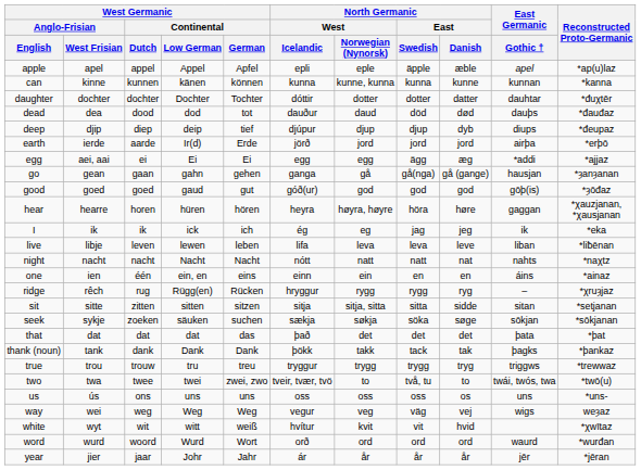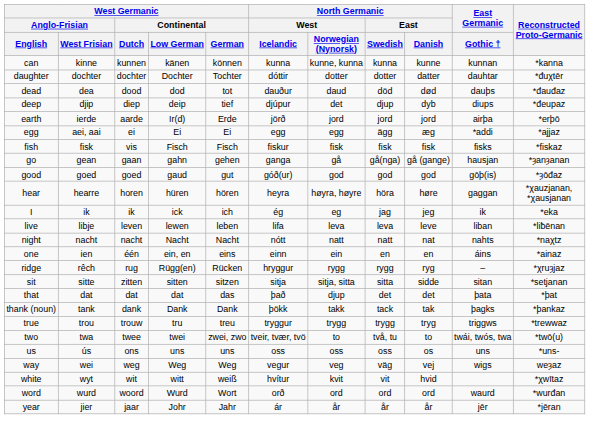- row: apple | apel | appel | Appel | Apfel | epli | eple | äpple | æble | apel | *ap(u)laz
deep | North Germanic / West / Norwegian (Nynorsk): djup -> det
+ row: fish | fisk | vis | Fisch | Fisch | fiskur | fisk | fisk | fisk | fisks | *fiskaz
- row: seek | sykje | zoeken | säuken | suchen | sækja | søkja | söka | søge | sōkjan | *sōkjanan
that | North Germanic / West / Norwegian (Nynorsk): det -> djup
